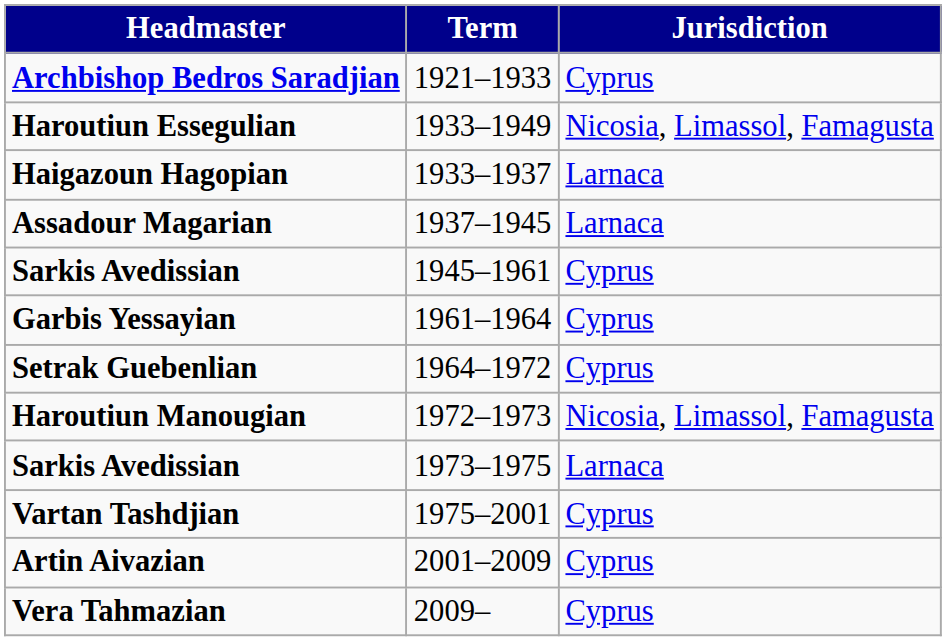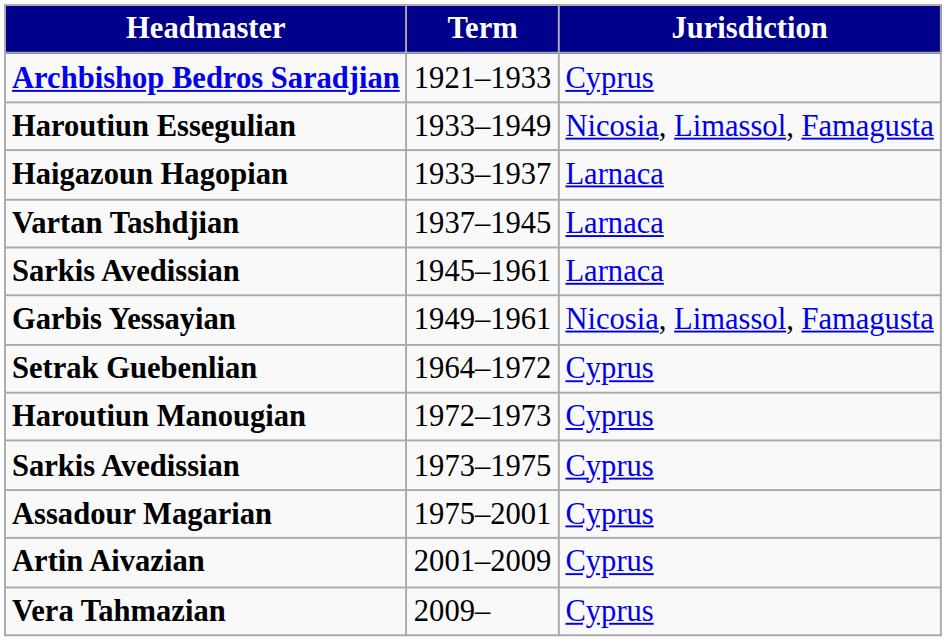1937–1945 | Headmaster: Assadour Magarian -> Vartan Tashdjian
1945–1961 | Jurisdiction: Cyprus -> Larnaca
+ row: Garbis Yessayian | 1949–1961 | Nicosia, Limassol, Famagusta
- row: Garbis Yessayian | 1961–1964 | Cyprus
1972–1973 | Jurisdiction: Nicosia, Limassol, Famagusta -> Cyprus
1973–1975 | Jurisdiction: Larnaca -> Cyprus
1975–2001 | Headmaster: Vartan Tashdjian -> Assadour Magarian
